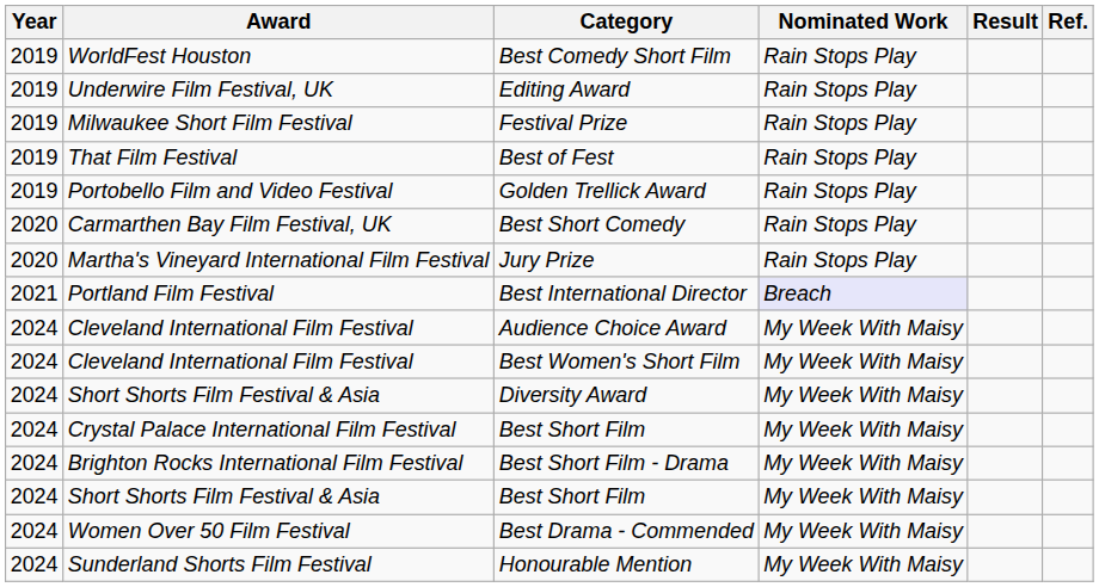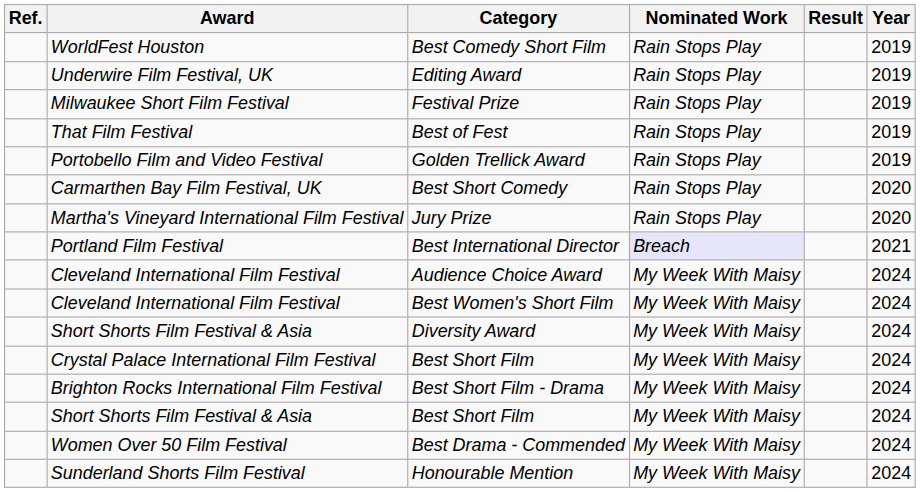columns swapped: Year <-> Ref.
